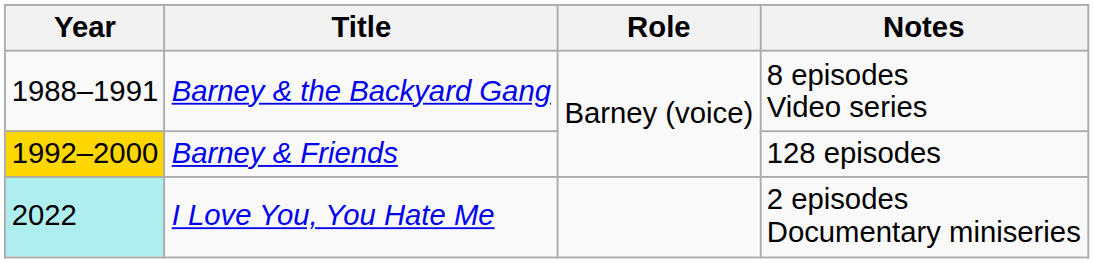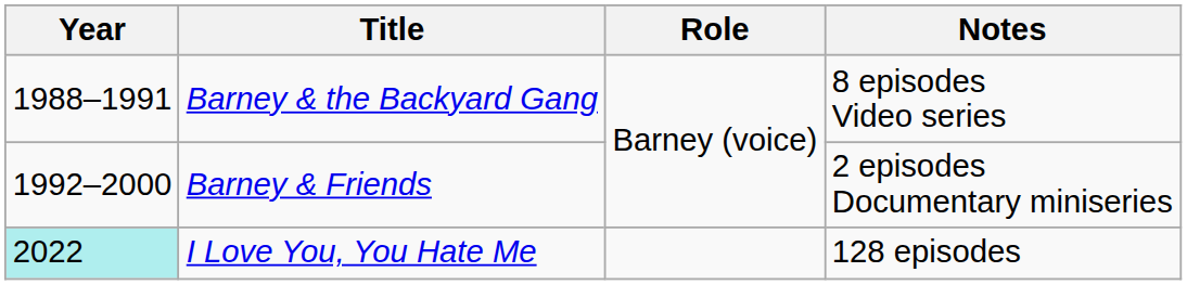Barney & Friends | Year: gold background -> no background
Barney & Friends | Notes: 128 episodes -> 2 episodes Documentary miniseries
I Love You, You Hate Me | Notes: 2 episodes Documentary miniseries -> 128 episodes
